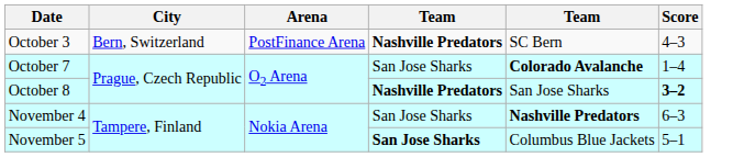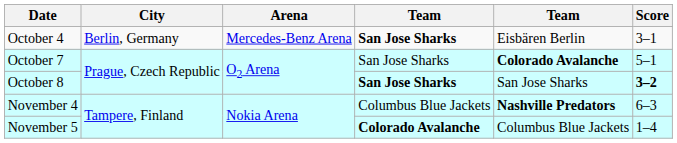- row: October 3 | Bern, Switzerland | PostFinance Arena | Nashville Predators | SC Bern | 4–3
+ row: October 4 | Berlin, Germany | Mercedes-Benz Arena | San Jose Sharks | Eisbären Berlin | 3–1
October 7 | Score: 1–4 -> 5–1
October 8 | column 4: Nashville Predators -> San Jose Sharks
November 4 | column 4: San Jose Sharks -> Columbus Blue Jackets
November 5 | column 4: San Jose Sharks -> Colorado Avalanche
November 5 | Score: 5–1 -> 1–4
